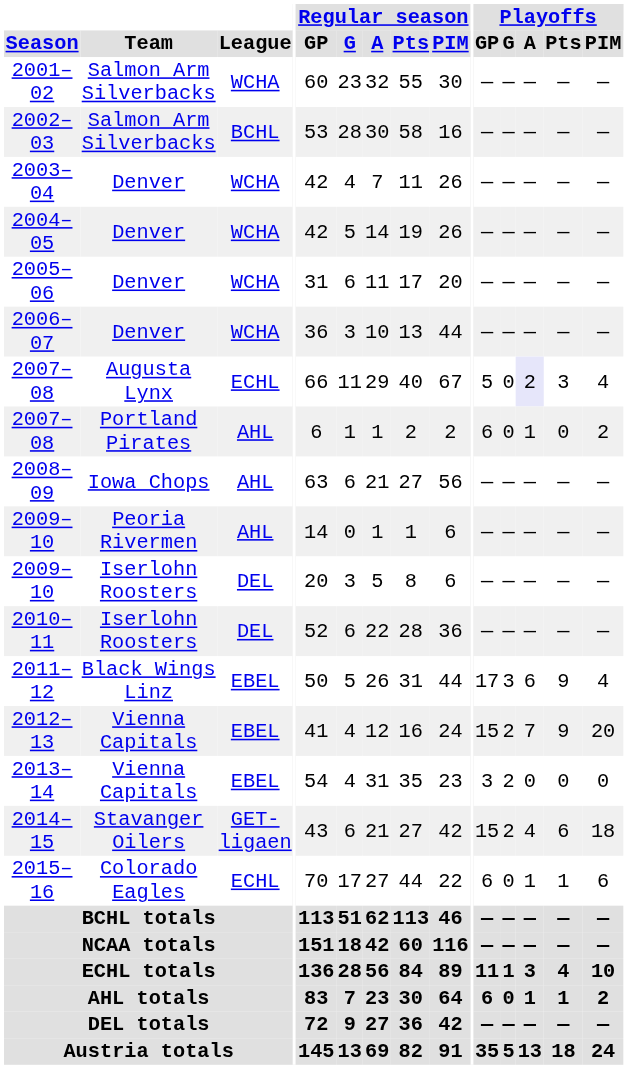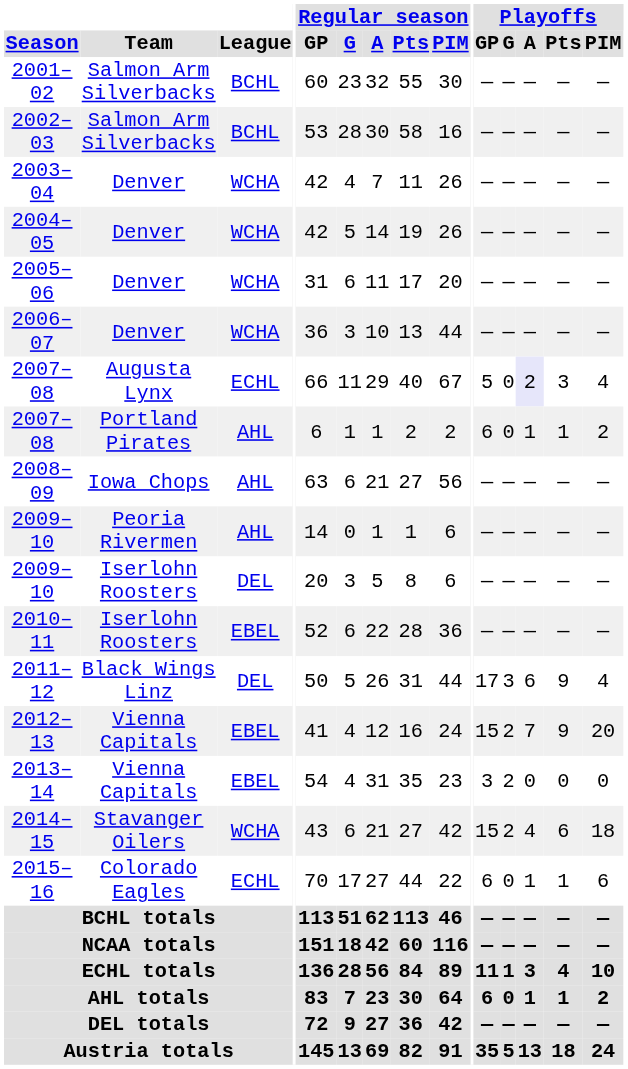2001–02 | League: WCHA -> BCHL
2007–08 / Portland Pirates | Playoffs / Pts: 0 -> 1
2010–11 | League: DEL -> EBEL
2011–12 | League: EBEL -> DEL
2014–15 | League: GET-ligaen -> WCHA
